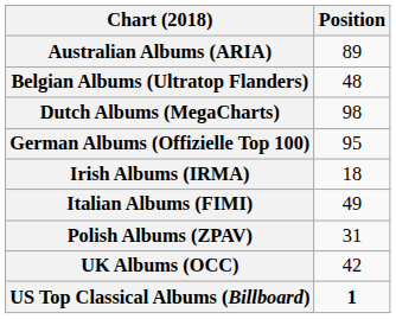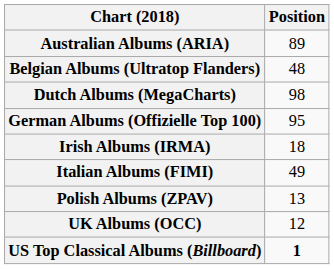Polish Albums (ZPAV) | Position: 31 -> 13
UK Albums (OCC) | Position: 42 -> 12
